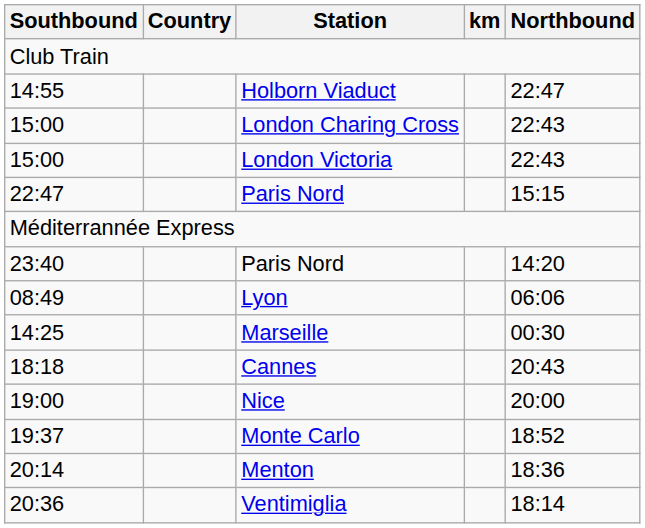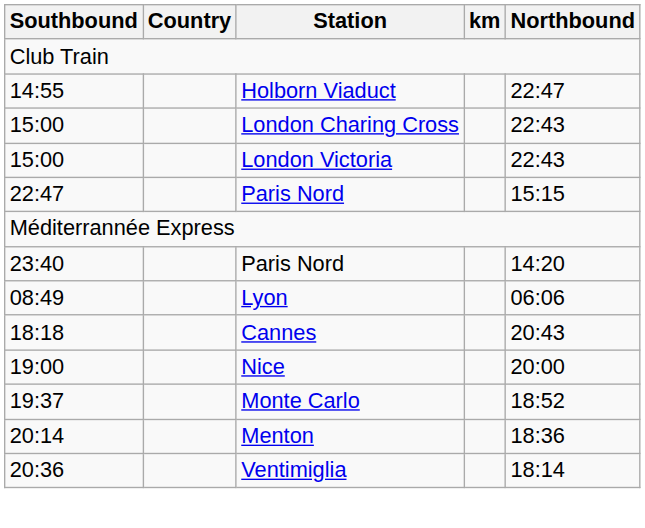- row: 14:25 | Marseille | 00:30
